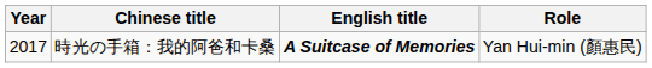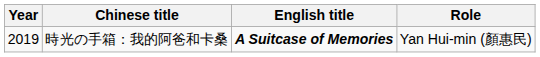時光の手箱：我的阿爸和卡桑 | Year: 2017 -> 2019
